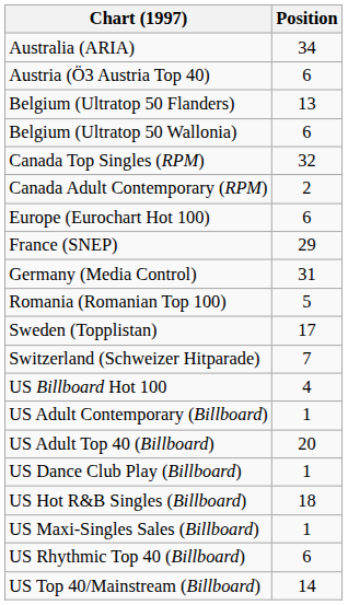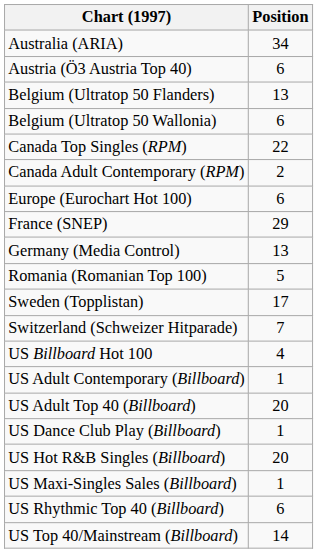Canada Top Singles (RPM) | Position: 32 -> 22
Germany (Media Control) | Position: 31 -> 13
US Hot R&B Singles (Billboard) | Position: 18 -> 20
